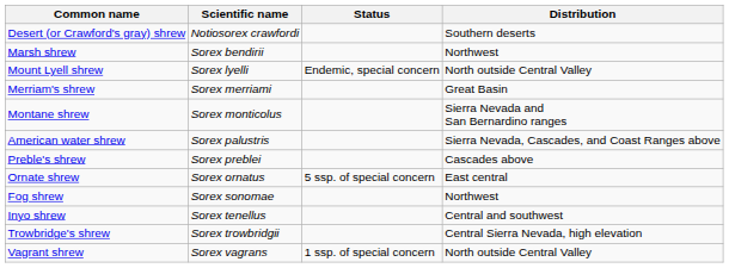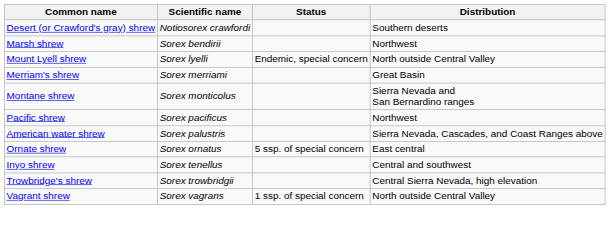+ row: Pacific shrew | Sorex pacificus | Northwest
- row: Preble's shrew | Sorex preblei | Cascades above
- row: Fog shrew | Sorex sonomae | Northwest
